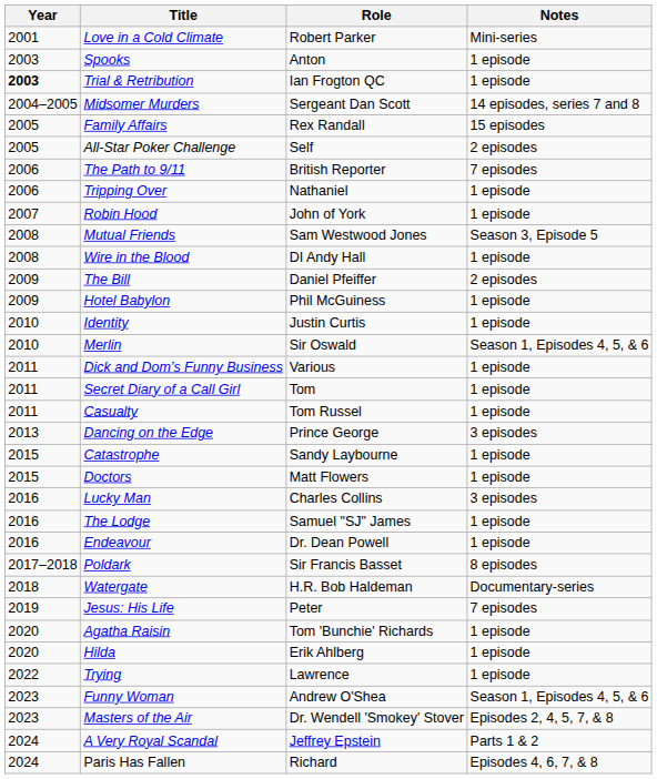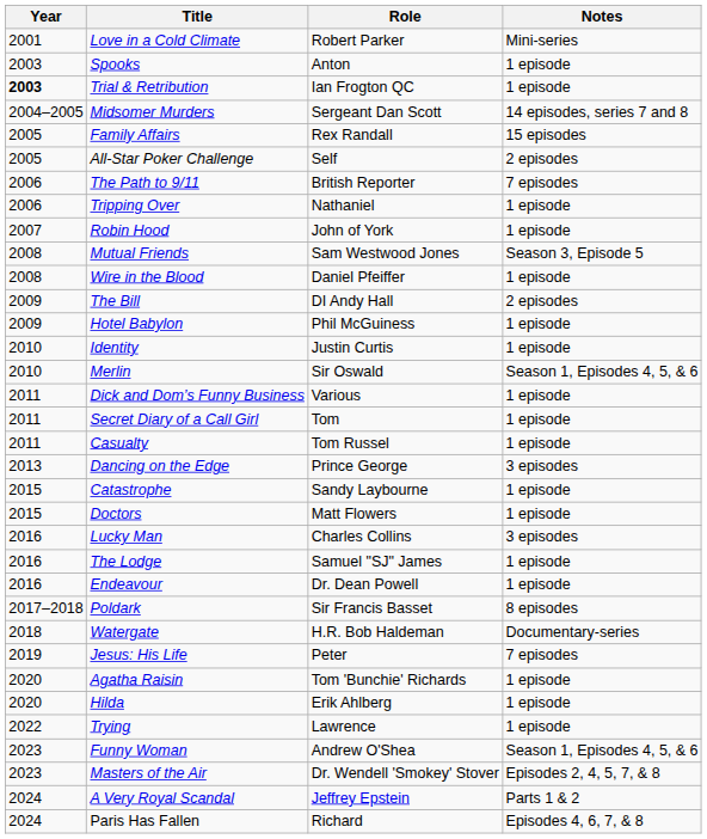Wire in the Blood | Role: DI Andy Hall -> Daniel Pfeiffer
The Bill | Role: Daniel Pfeiffer -> DI Andy Hall
